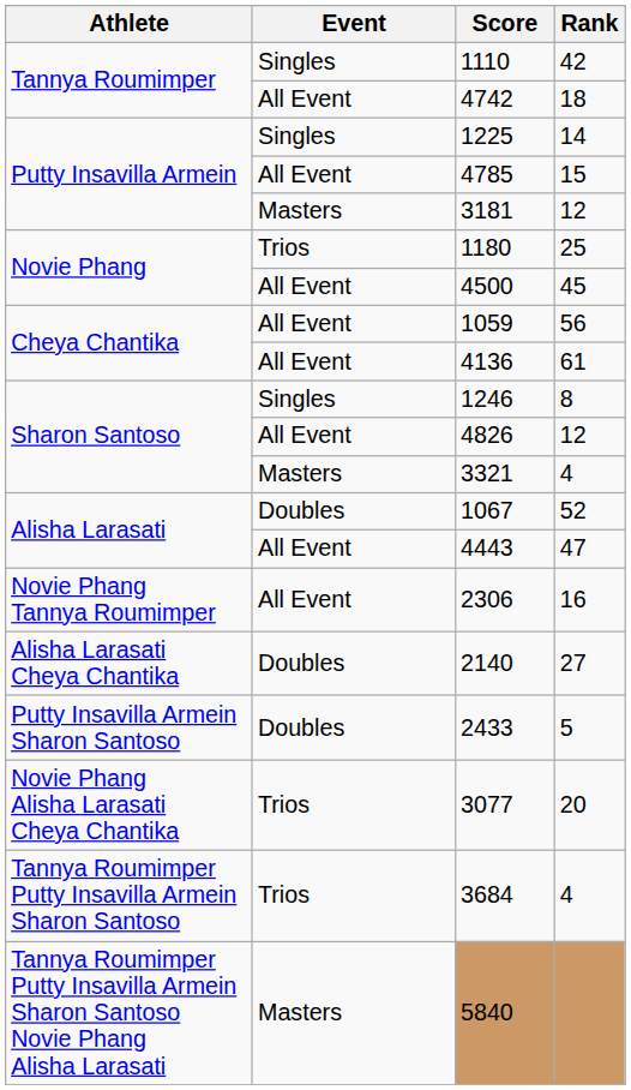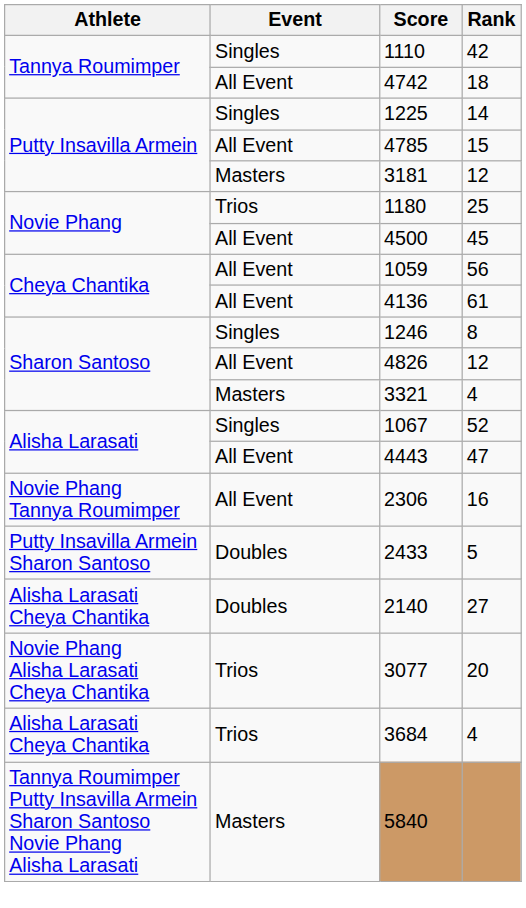1067 | Event: Doubles -> Singles
rows swapped: 2140 <-> 2433
3684 | Athlete: Tannya Roumimper Putty Insavilla Armein Sharon Santoso -> Alisha Larasati Cheya Chantika
